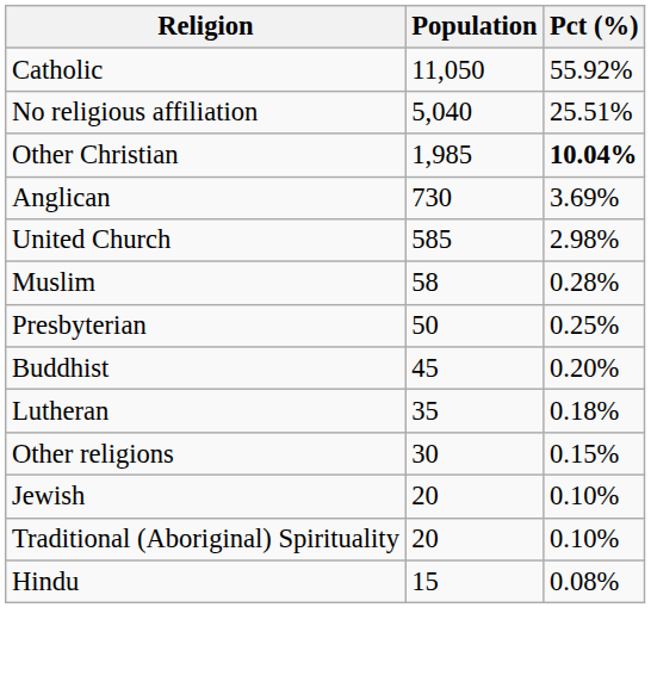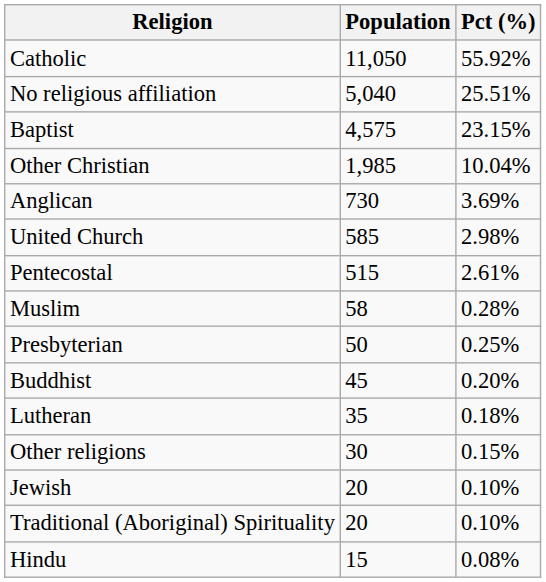+ row: Baptist | 4,575 | 23.15%
Other Christian | Pct (%): bold -> normal
+ row: Pentecostal | 515 | 2.61%
